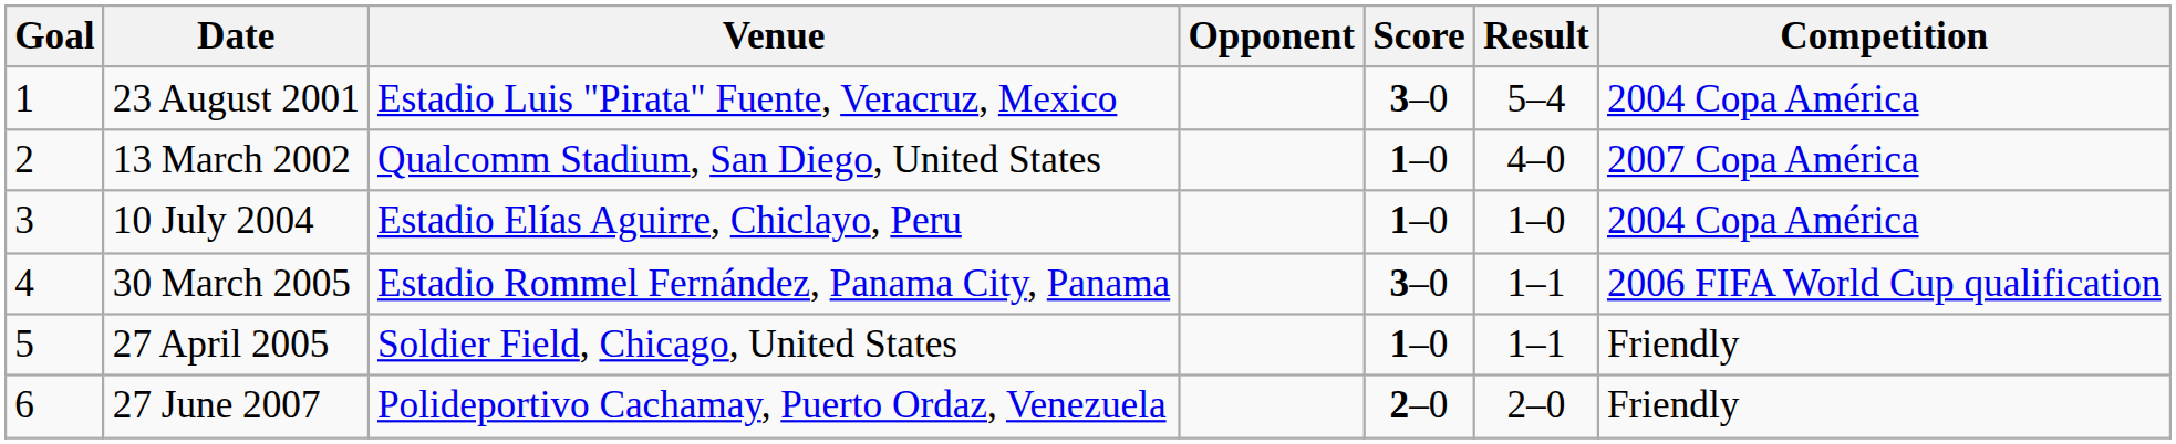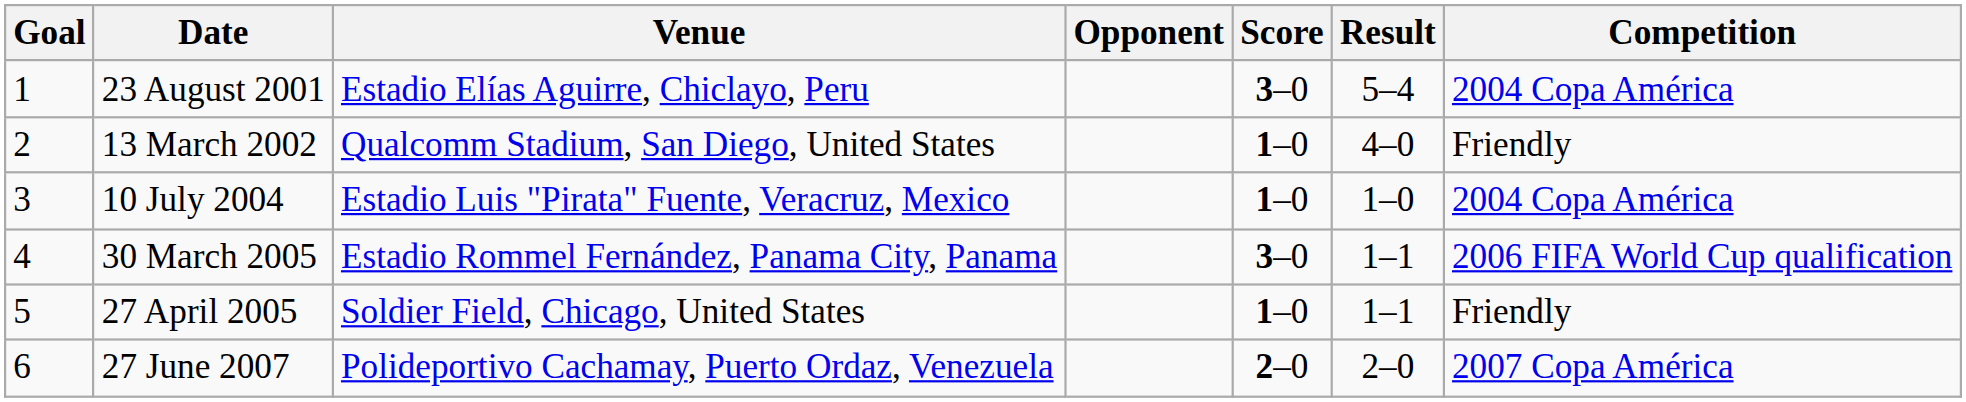23 August 2001 | Venue: Estadio Luis "Pirata" Fuente, Veracruz, Mexico -> Estadio Elías Aguirre, Chiclayo, Peru
13 March 2002 | Competition: 2007 Copa América -> Friendly
10 July 2004 | Venue: Estadio Elías Aguirre, Chiclayo, Peru -> Estadio Luis "Pirata" Fuente, Veracruz, Mexico
27 June 2007 | Competition: Friendly -> 2007 Copa América
